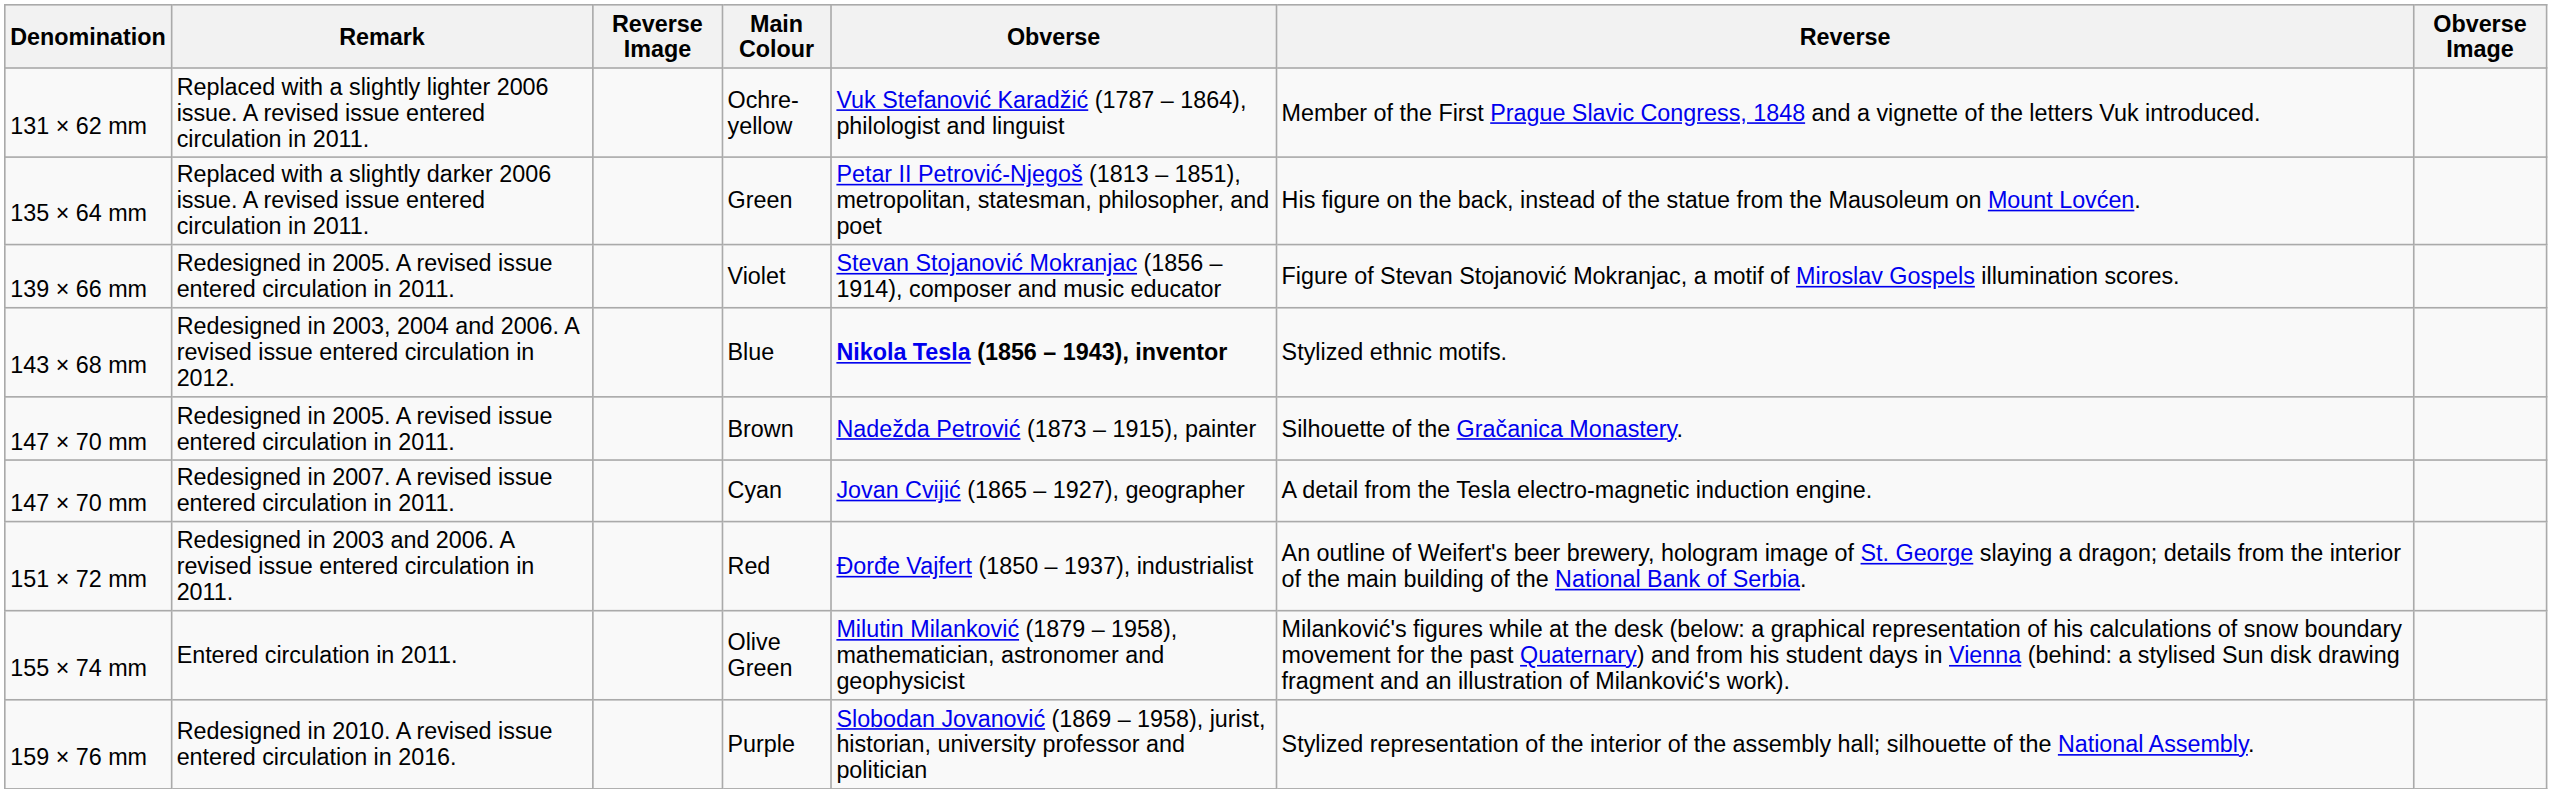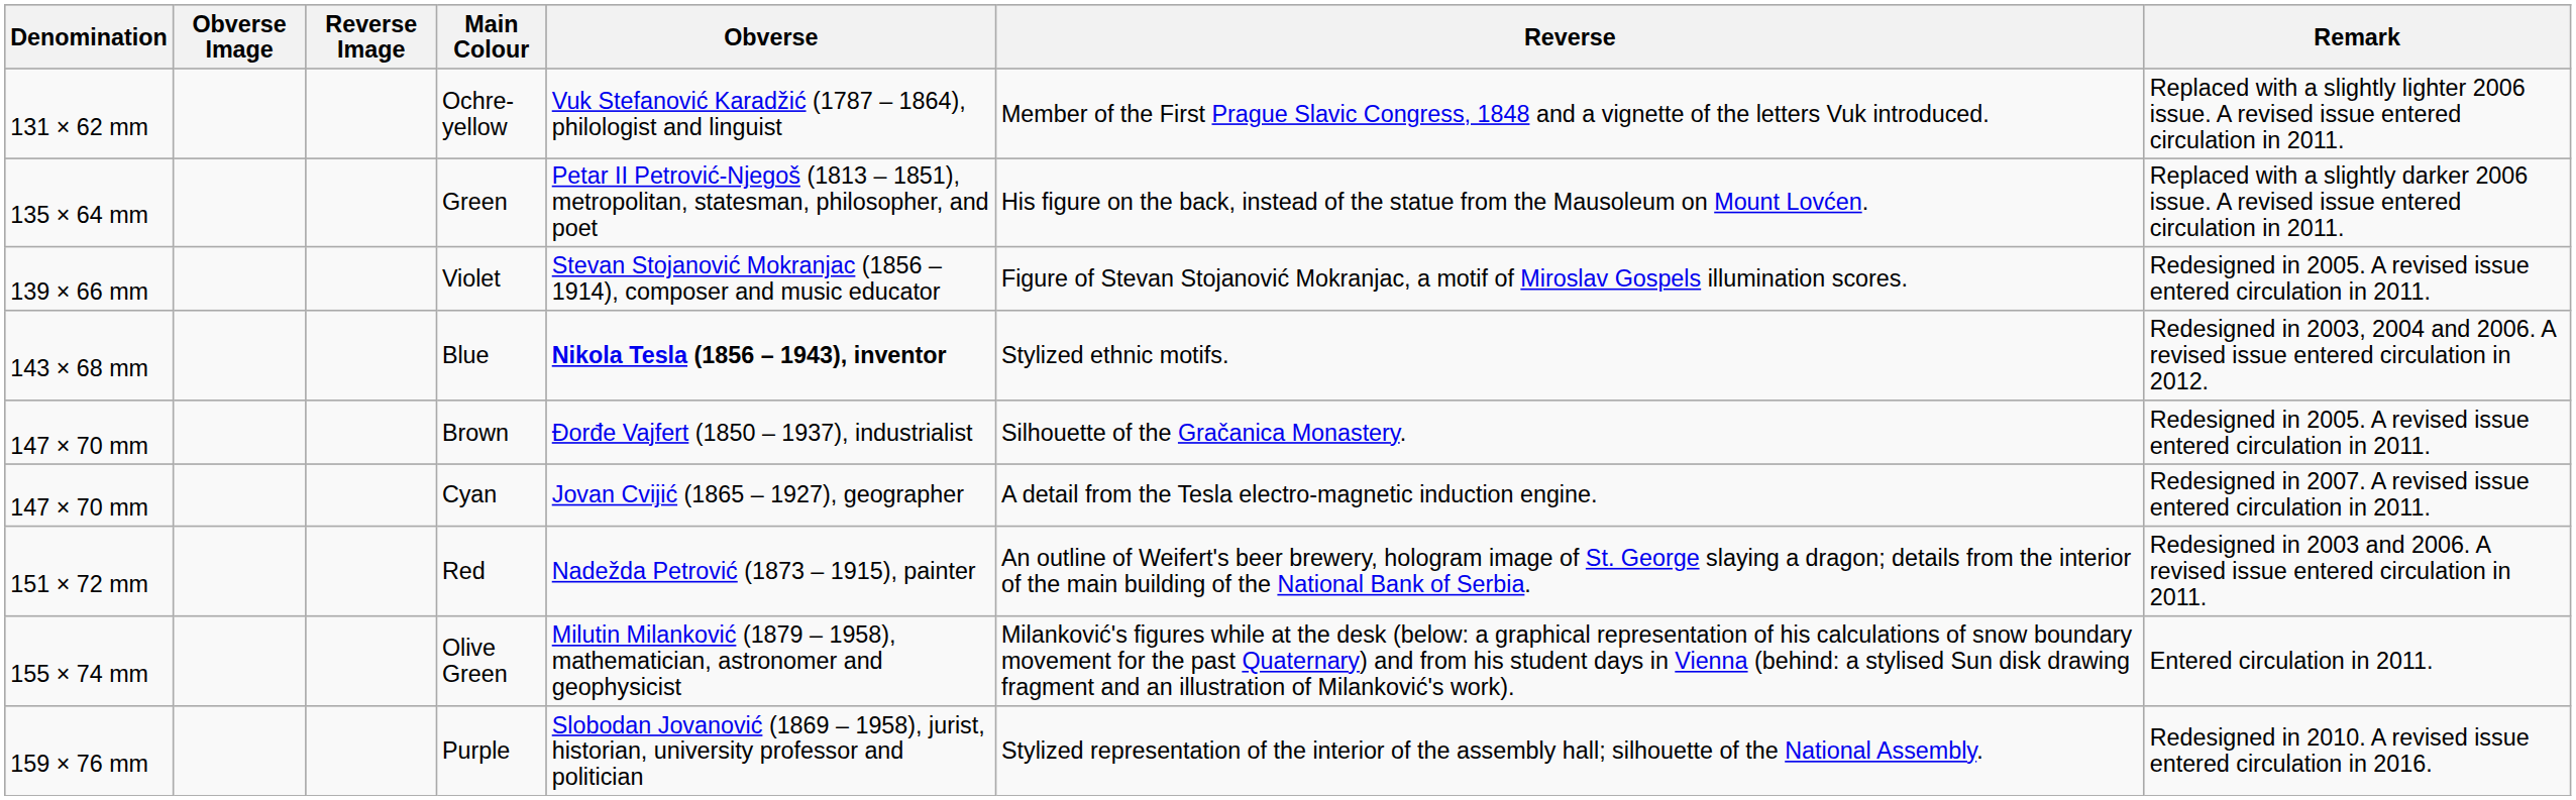columns swapped: Obverse Image <-> Remark
Brown | Obverse: Nadežda Petrović (1873 – 1915), painter -> Đorđe Vajfert (1850 – 1937), industrialist
Red | Obverse: Đorđe Vajfert (1850 – 1937), industrialist -> Nadežda Petrović (1873 – 1915), painter
